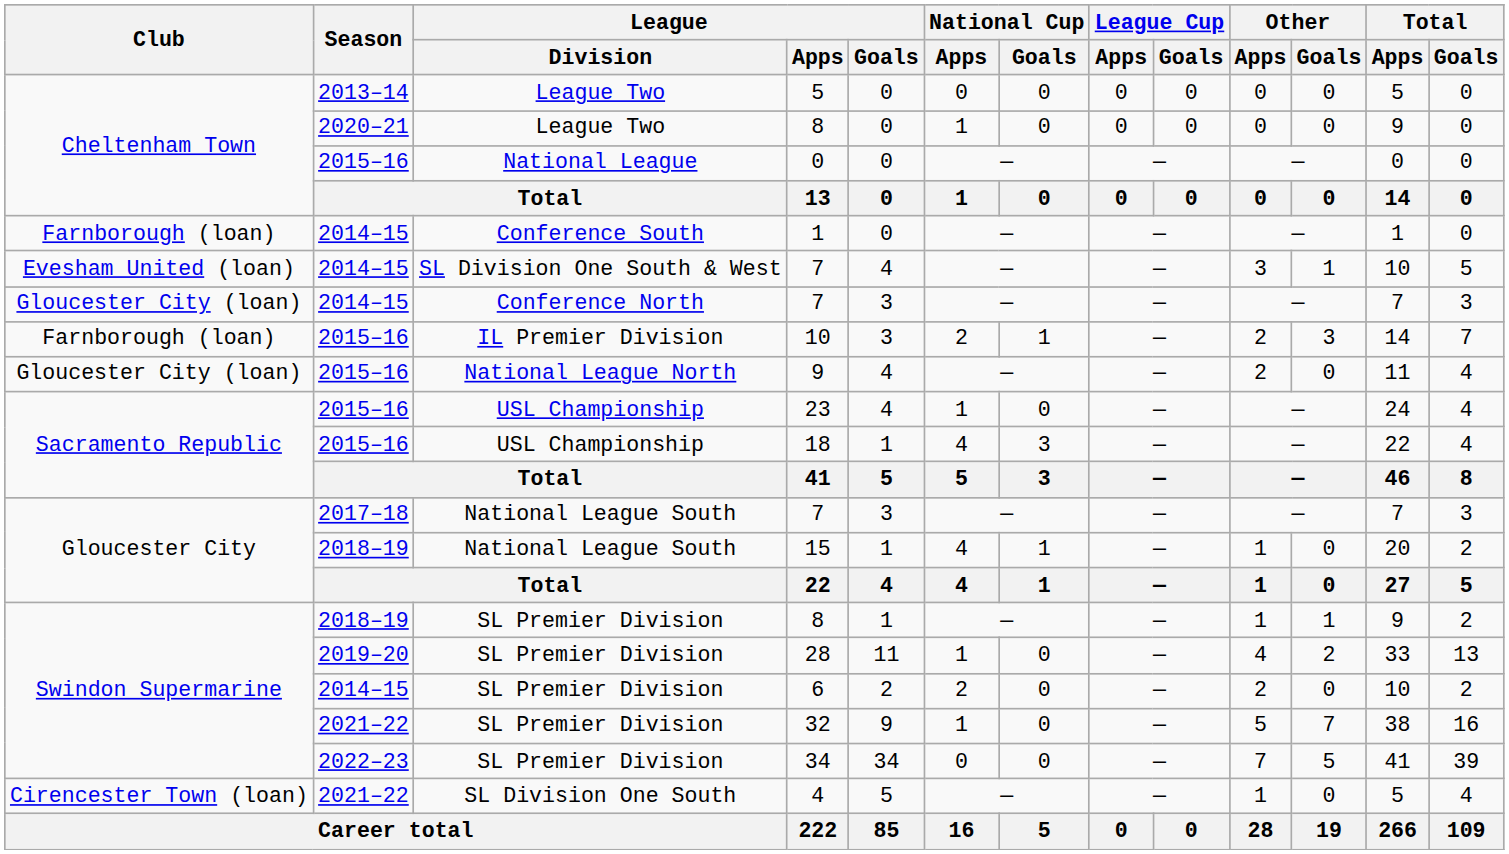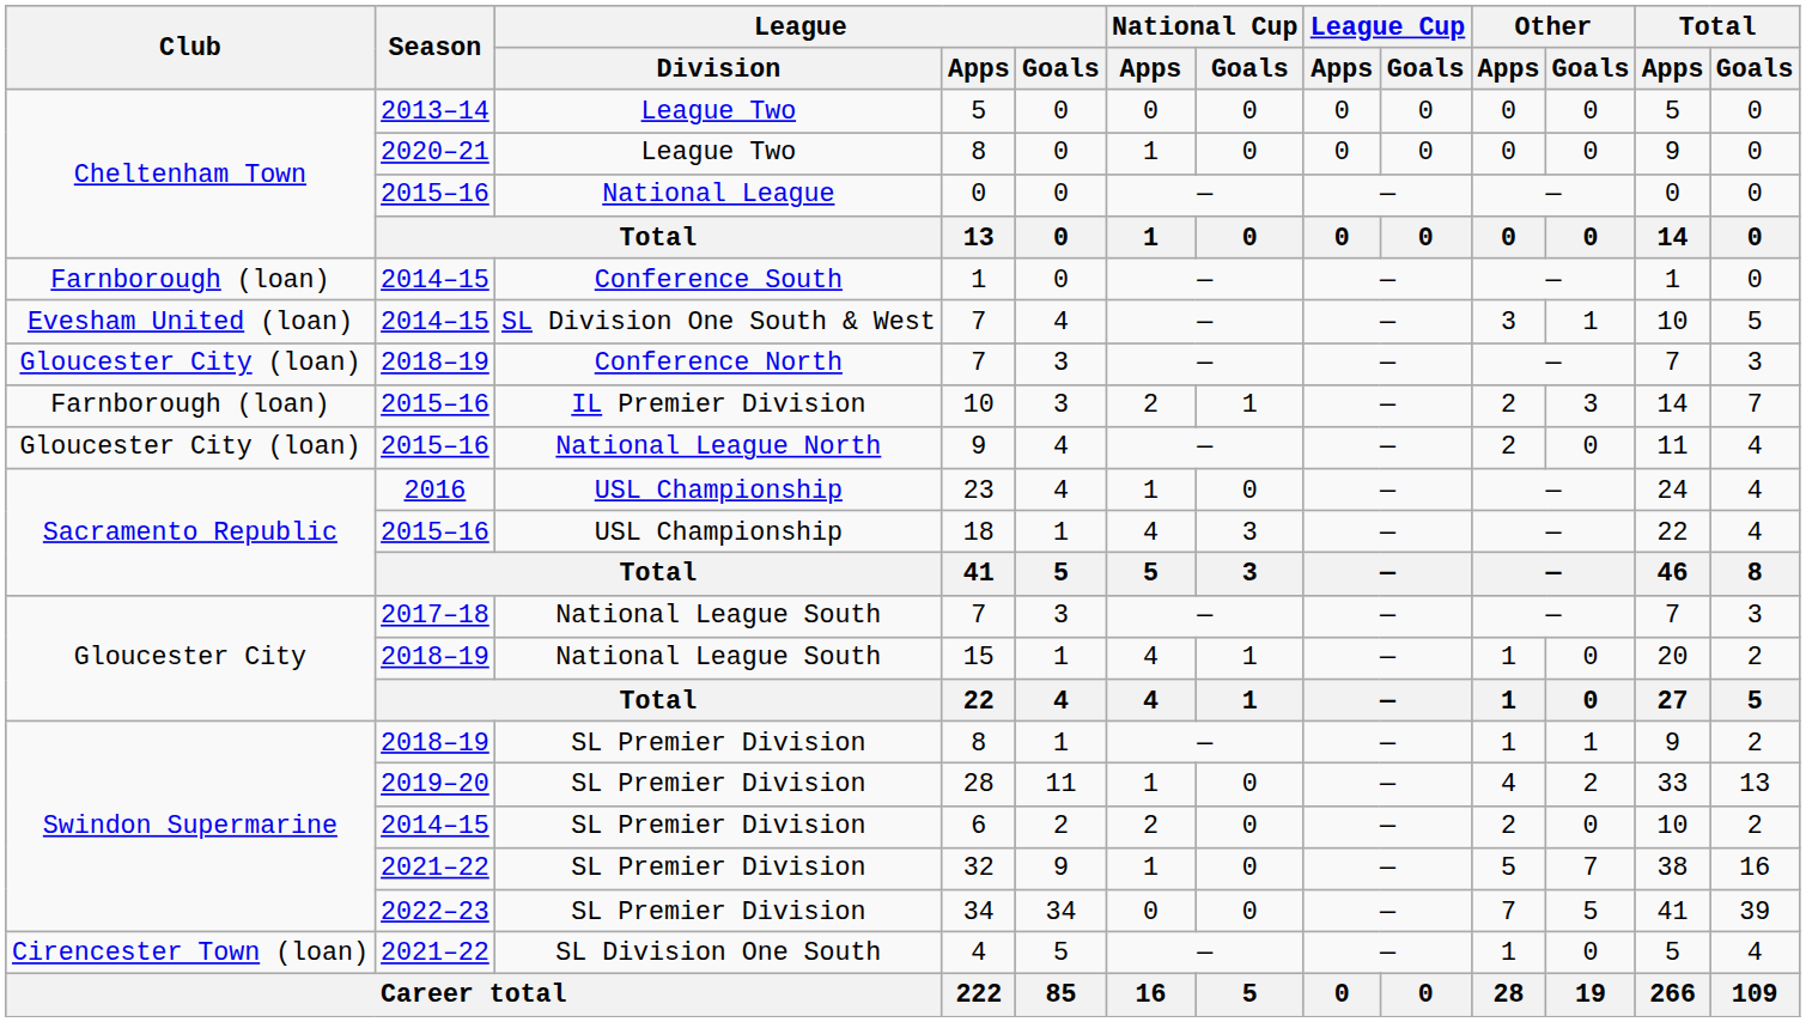Conference North / 7 | Season: 2014–15 -> 2018–19
23 | Season: 2015–16 -> 2016
